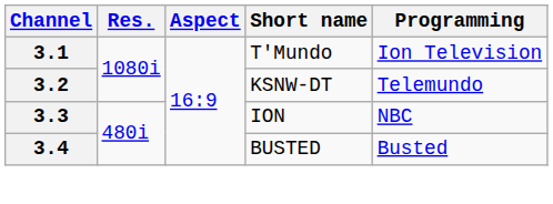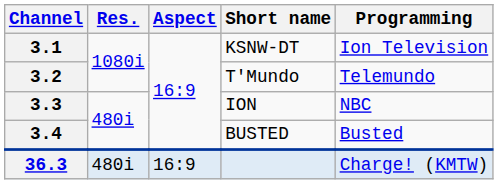3.1 | Short name: T'Mundo -> KSNW-DT
3.2 | Short name: KSNW-DT -> T'Mundo
+ row: 36.3 | 480i | 16:9 | Charge! (KMTW)
